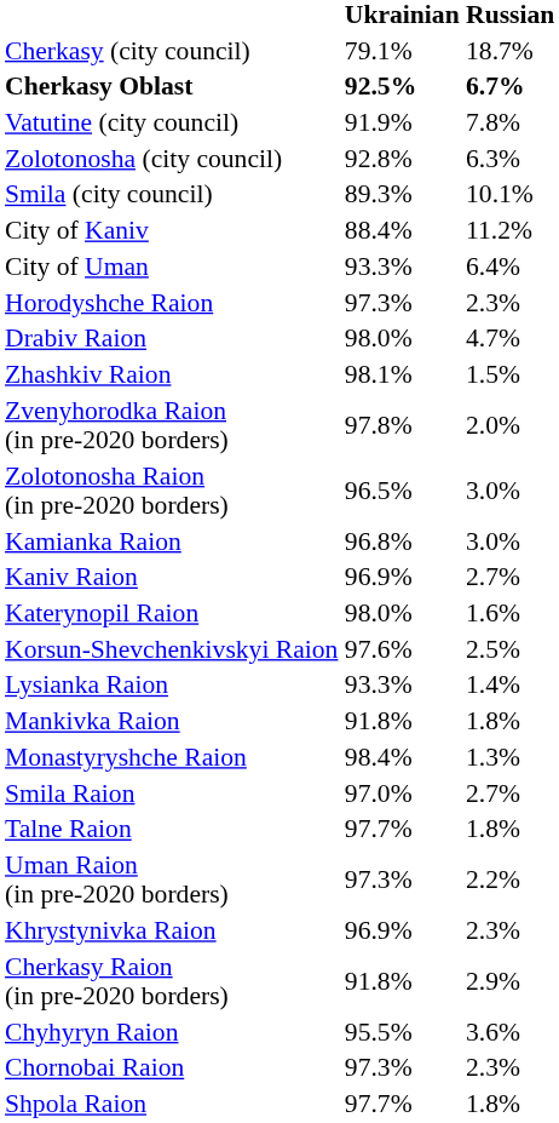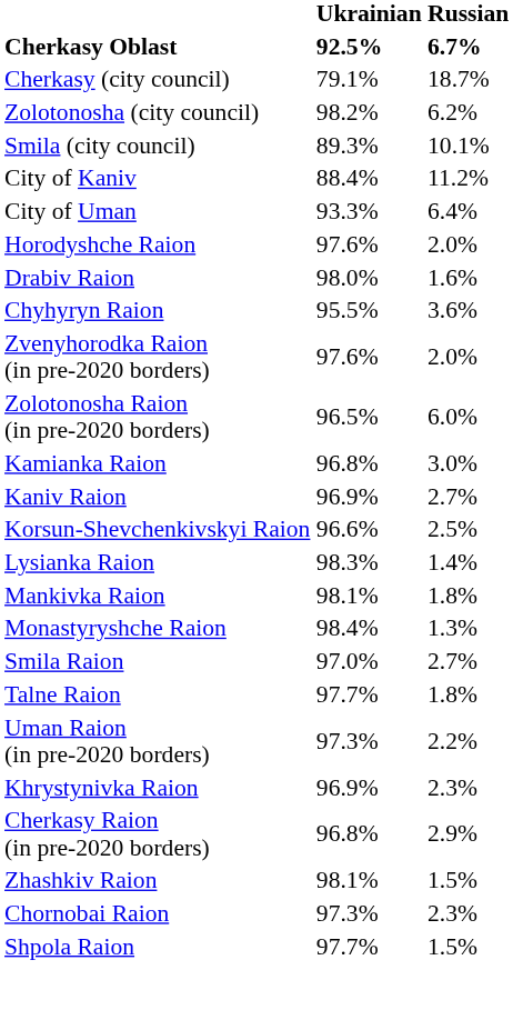rows swapped: Cherkasy Oblast <-> Cherkasy (city council)
- row: Vatutine (city council) | 91.9% | 7.8%
Zolotonosha (city council) | Ukrainian: 92.8% -> 98.2%
Zolotonosha (city council) | Russian: 6.3% -> 6.2%
Horodyshche Raion | Ukrainian: 97.3% -> 97.6%
Horodyshche Raion | Russian: 2.3% -> 2.0%
Drabiv Raion | Russian: 4.7% -> 1.6%
rows swapped: Zhashkiv Raion <-> Chyhyryn Raion
Zvenyhorodka Raion (in pre-2020 borders) | Ukrainian: 97.8% -> 97.6%
Zolotonosha Raion (in pre-2020 borders) | Russian: 3.0% -> 6.0%
- row: Katerynopil Raion | 98.0% | 1.6%
Korsun-Shevchenkivskyi Raion | Ukrainian: 97.6% -> 96.6%
Lysianka Raion | Ukrainian: 93.3% -> 98.3%
Mankivka Raion | Ukrainian: 91.8% -> 98.1%
Cherkasy Raion (in pre-2020 borders) | Ukrainian: 91.8% -> 96.8%
Shpola Raion | Russian: 1.8% -> 1.5%
